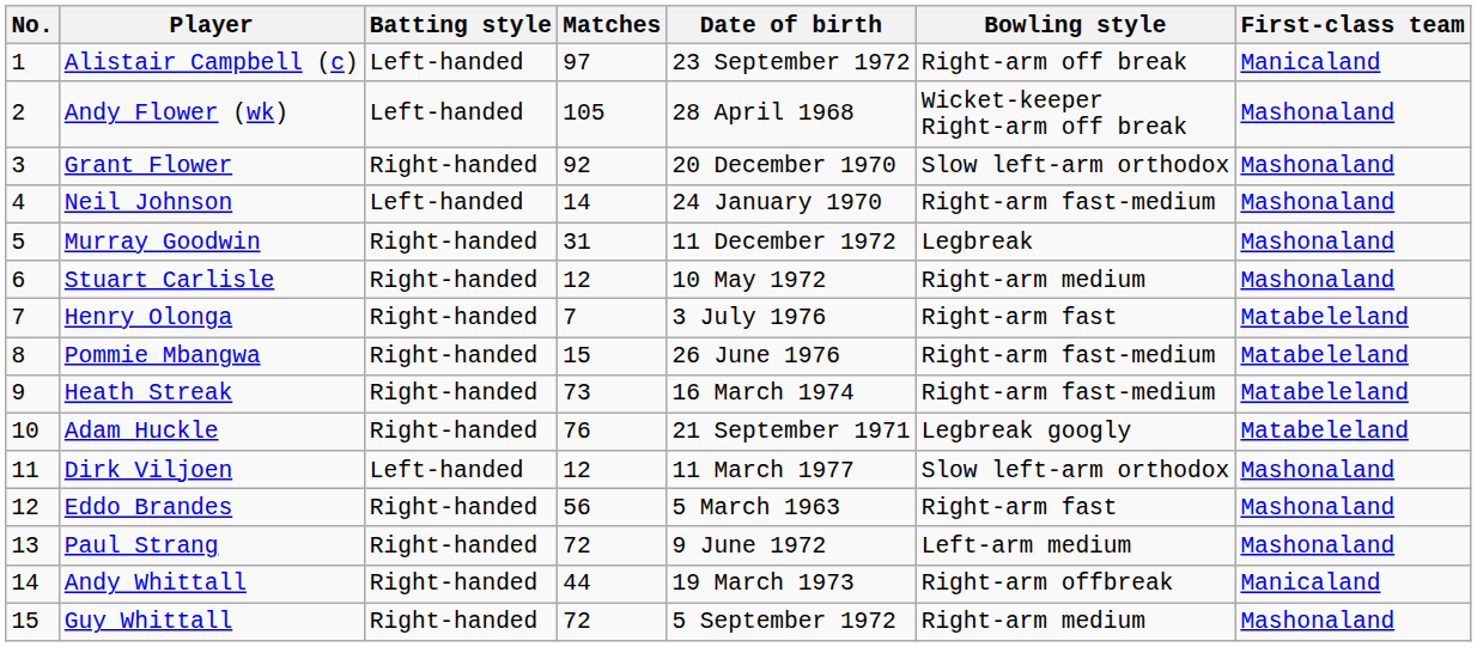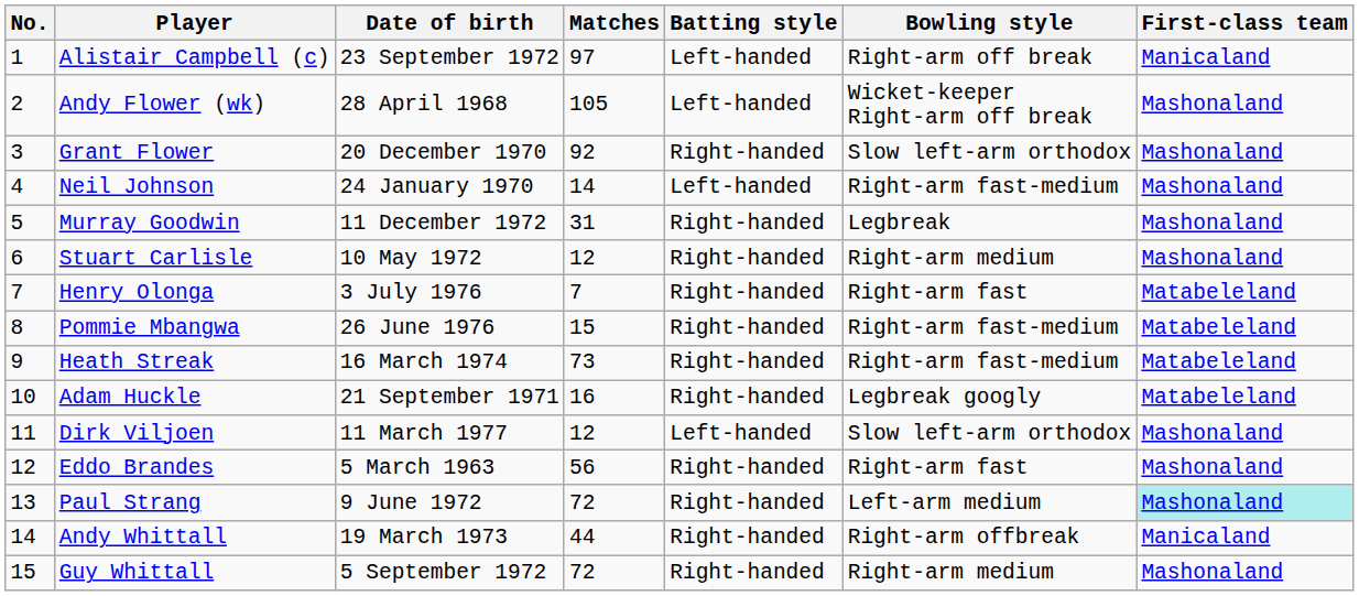columns swapped: Date of birth <-> Batting style
Adam Huckle | Matches: 76 -> 16
Paul Strang | First-class team: no background -> paleturquoise background
